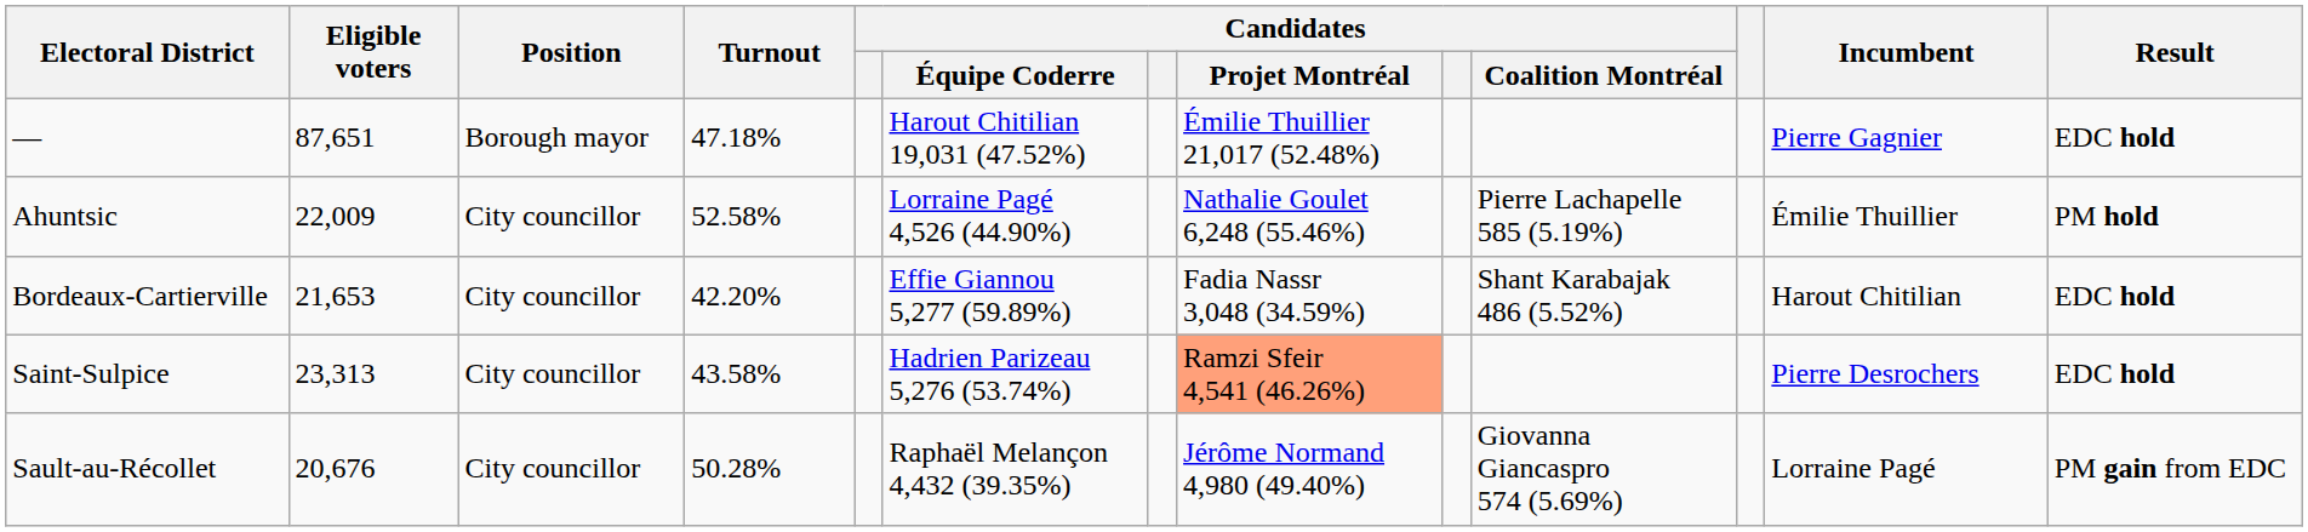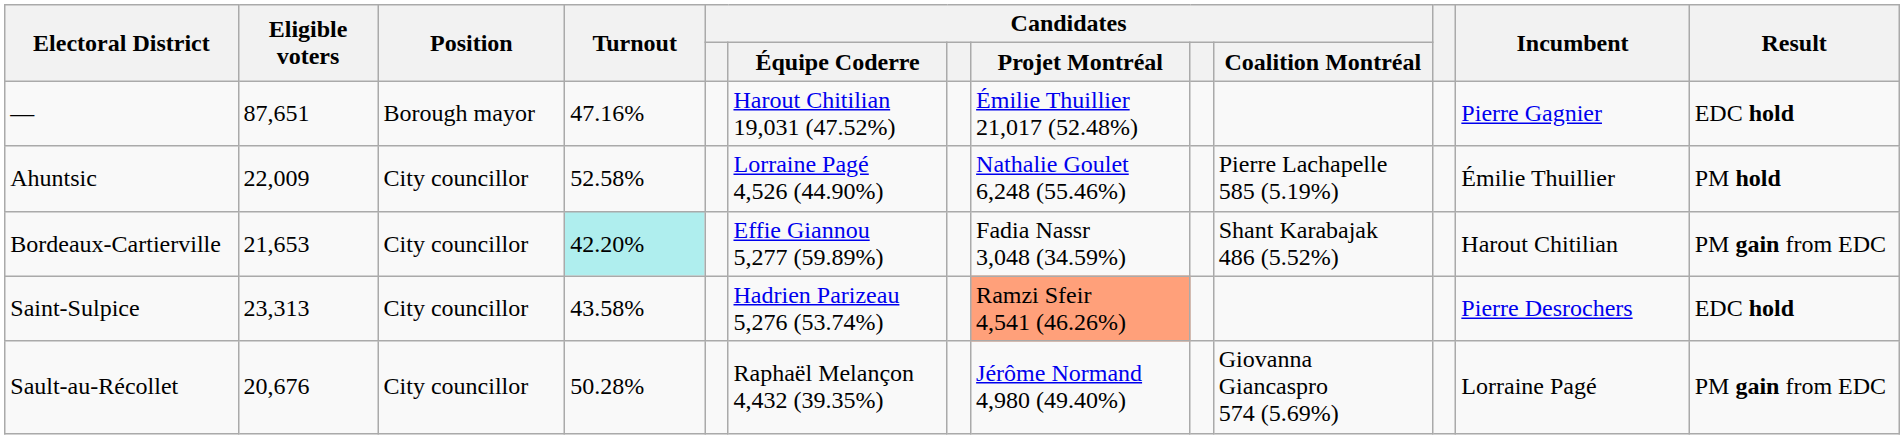— | Turnout: 47.18% -> 47.16%
Bordeaux-Cartierville | Turnout: no background -> paleturquoise background
Bordeaux-Cartierville | Result: EDC hold -> PM gain from EDC
